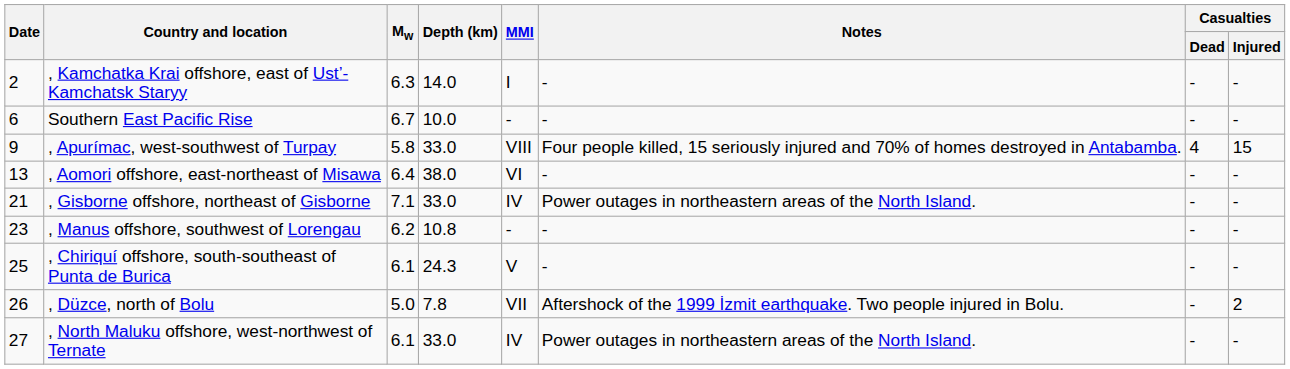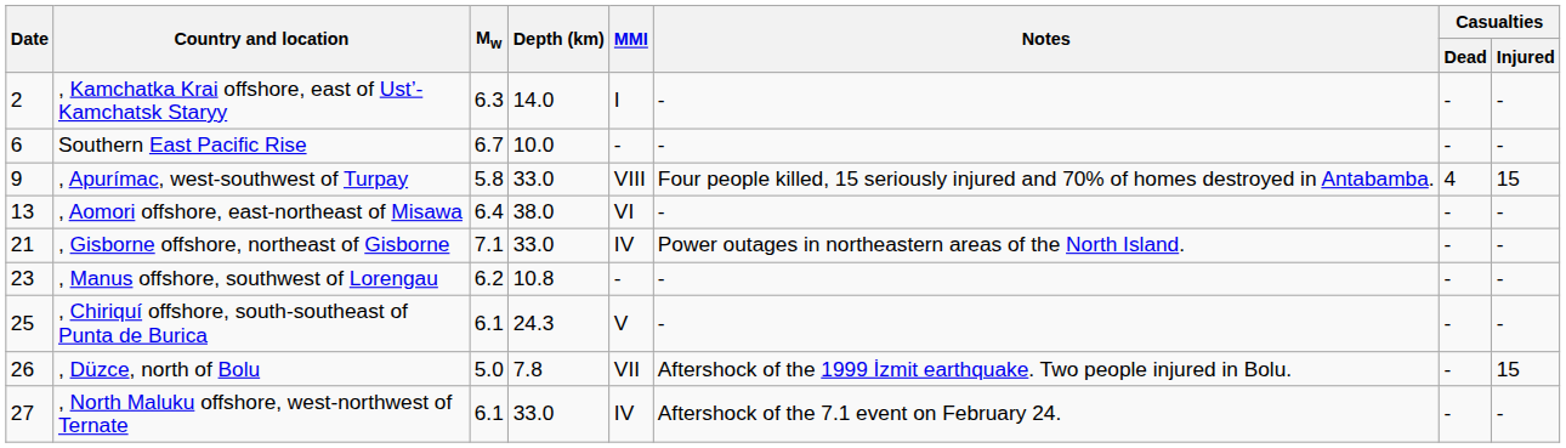, Düzce, north of Bolu | Casualties / Injured: 2 -> 15
, North Maluku offshore, west-northwest of Ternate | Notes: Power outages in northeastern areas of the North Island. -> Aftershock of the 7.1 event on February 24.
